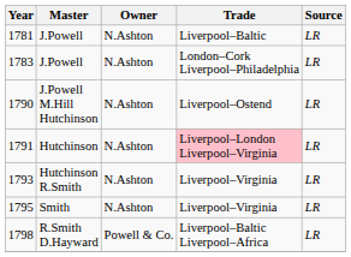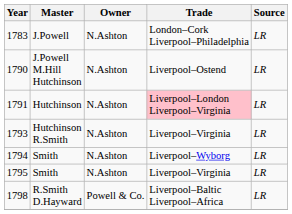- row: 1781 | J.Powell | N.Ashton | Liverpool–Baltic | LR
+ row: 1794 | Smith | N.Ashton | Liverpool–Wyborg | LR
